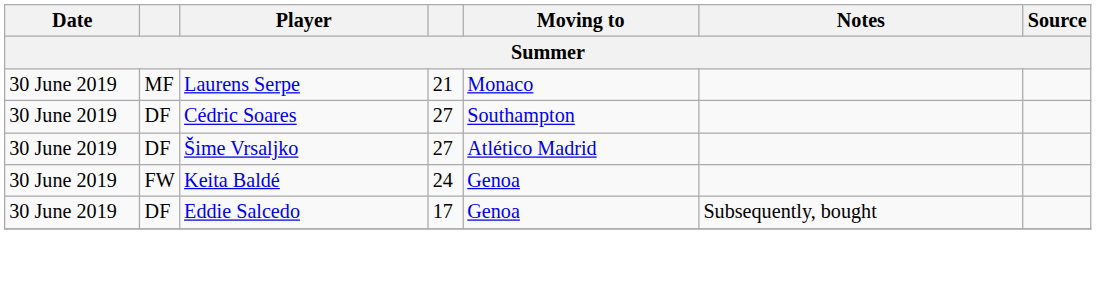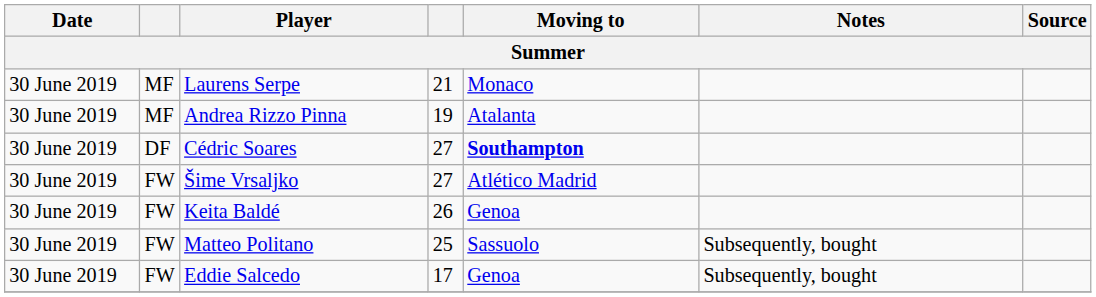+ row: 30 June 2019 | MF | Andrea Rizzo Pinna | 19 | Atalanta
Cédric Soares | Moving to: normal -> bold
Šime Vrsaljko | column 2: DF -> FW
Keita Baldé | column 4: 24 -> 26
+ row: 30 June 2019 | FW | Matteo Politano | 25 | Sassuolo | Subsequently, bought
Eddie Salcedo | column 2: DF -> FW
